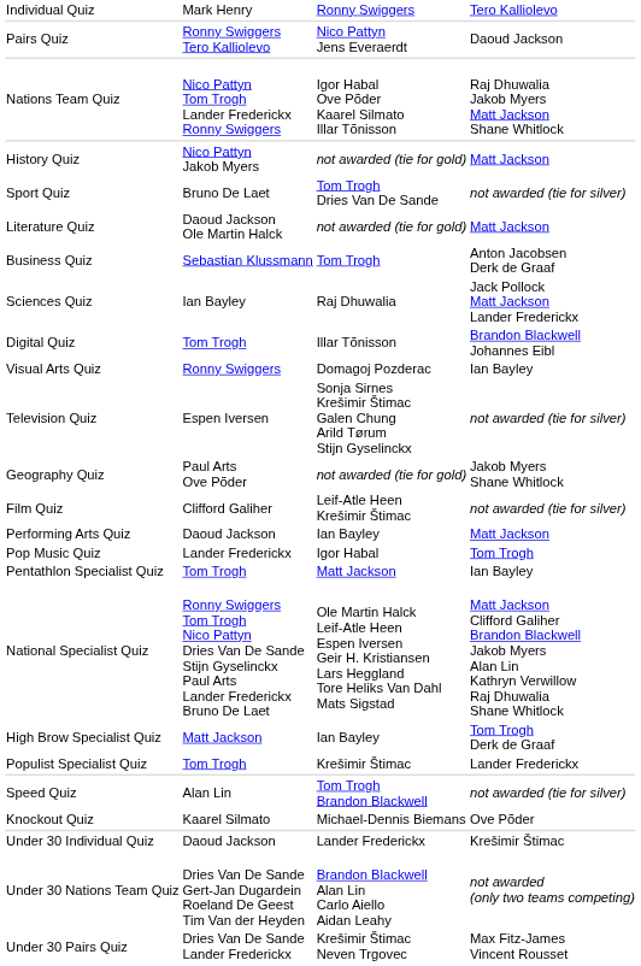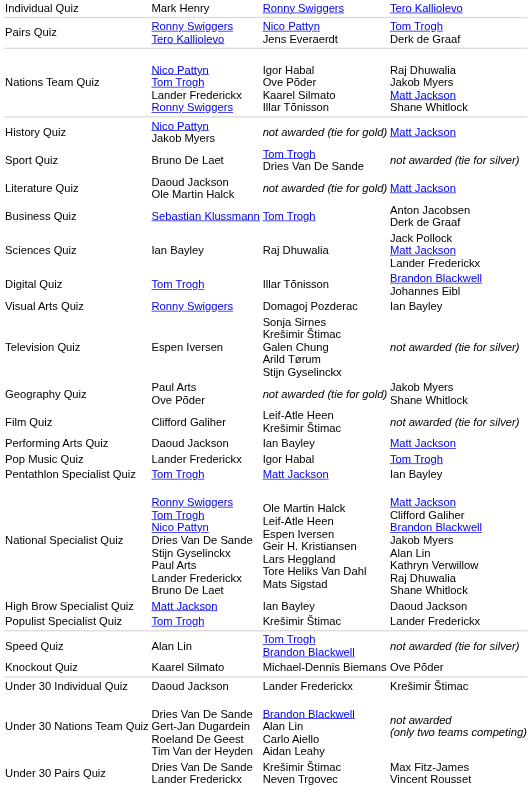Pairs Quiz | column 4: Daoud Jackson -> Tom Trogh Derk de Graaf
High Brow Specialist Quiz | column 4: Tom Trogh Derk de Graaf -> Daoud Jackson
